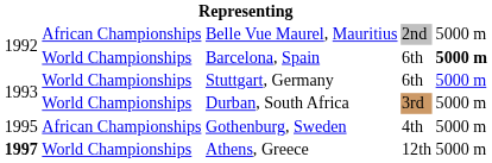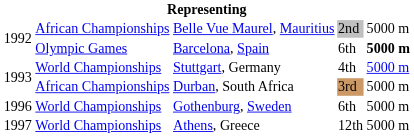Barcelona, Spain | column 2: World Championships -> Olympic Games
Stuttgart, Germany | column 4: 6th -> 4th
Durban, South Africa | column 2: World Championships -> African Championships
Gothenburg, Sweden | column 1: 1995 -> 1996
Gothenburg, Sweden | column 2: African Championships -> World Championships
Gothenburg, Sweden | column 4: 4th -> 6th
Athens, Greece | column 1: bold -> normal
